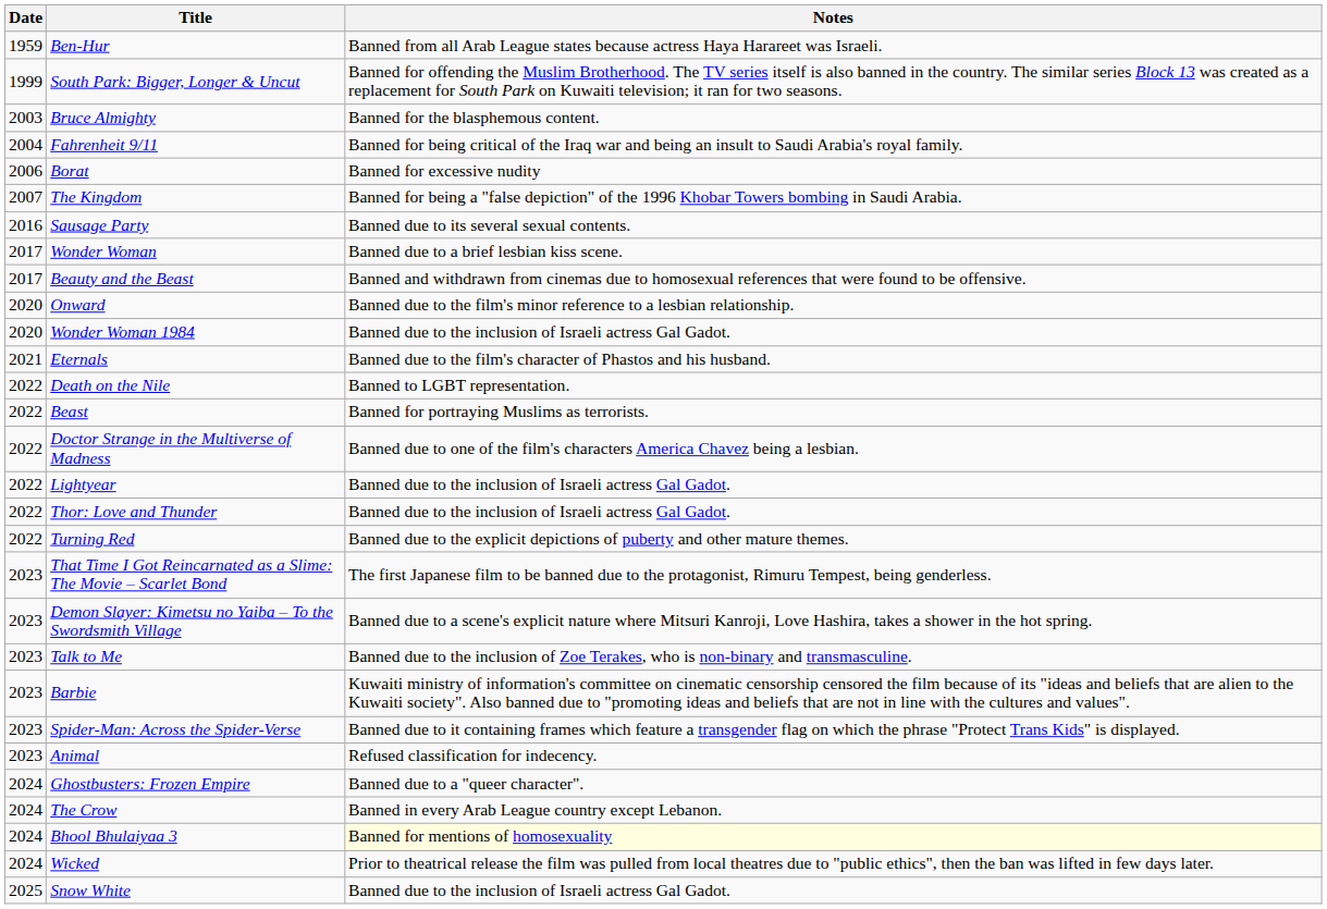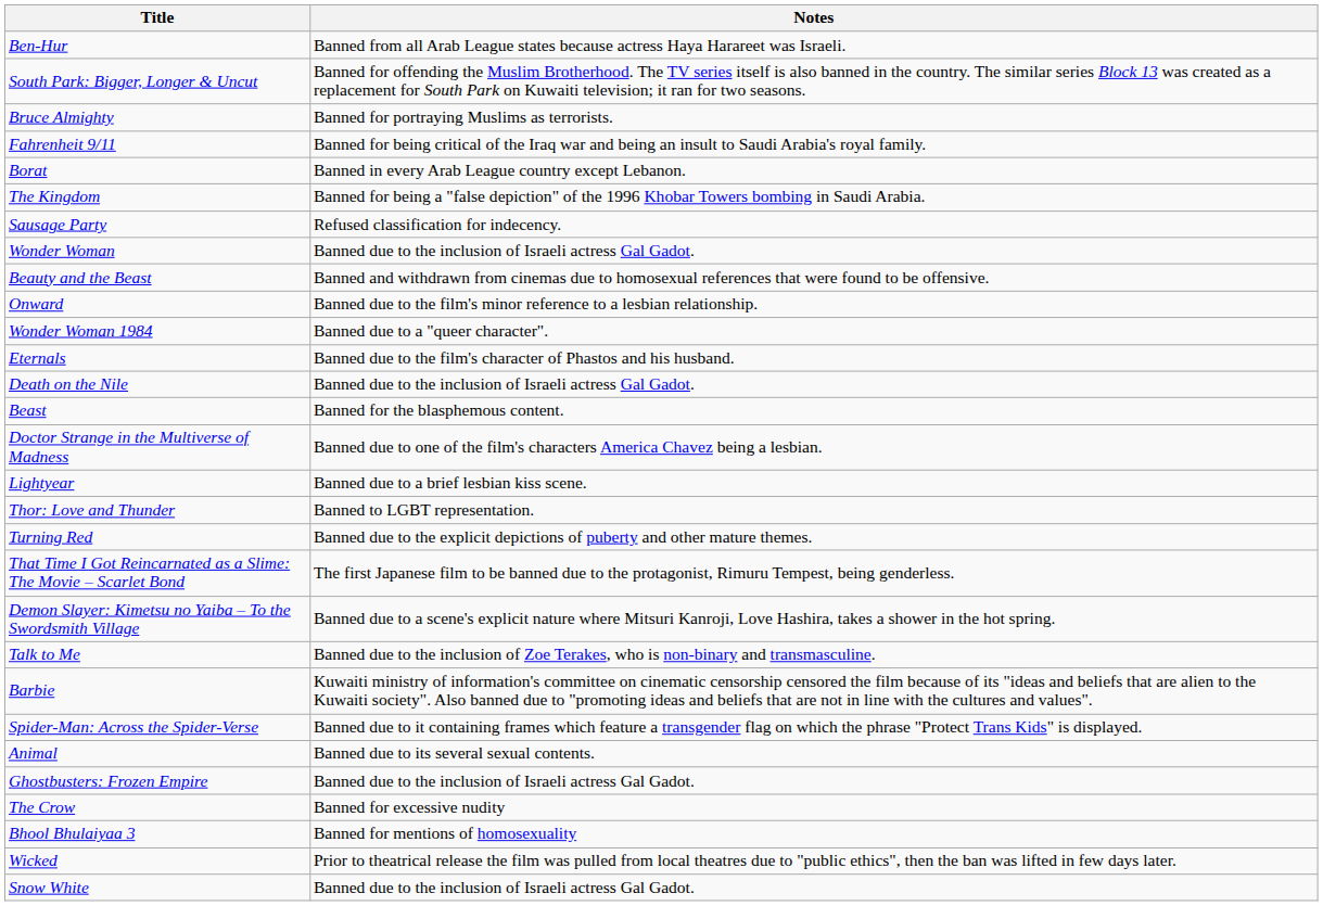- column: Date | 1959 | 1999 | 2003 | 2004 | 2006 | 2007 | 2016 | 2017 | 2017 | 2020 | 2020 | 2021 | 2022 | 2022 | 2022 | 2022 | 2022 | 2022 | 2023 | 2023 | 2023 | 2023 | 2023 | 2023 | 2024 | 2024 | 2024 | 2024 | 2025
Bruce Almighty | Notes: Banned for the blasphemous content. -> Banned for portraying Muslims as terrorists.
Borat | Notes: Banned for excessive nudity -> Banned in every Arab League country except Lebanon.
Sausage Party | Notes: Banned due to its several sexual contents. -> Refused classification for indecency.
Wonder Woman | Notes: Banned due to a brief lesbian kiss scene. -> Banned due to the inclusion of Israeli actress Gal Gadot.
Wonder Woman 1984 | Notes: Banned due to the inclusion of Israeli actress Gal Gadot. -> Banned due to a "queer character".
Death on the Nile | Notes: Banned to LGBT representation. -> Banned due to the inclusion of Israeli actress Gal Gadot.
Beast | Notes: Banned for portraying Muslims as terrorists. -> Banned for the blasphemous content.
Lightyear | Notes: Banned due to the inclusion of Israeli actress Gal Gadot. -> Banned due to a brief lesbian kiss scene.
Thor: Love and Thunder | Notes: Banned due to the inclusion of Israeli actress Gal Gadot. -> Banned to LGBT representation.
Animal | Notes: Refused classification for indecency. -> Banned due to its several sexual contents.
Ghostbusters: Frozen Empire | Notes: Banned due to a "queer character". -> Banned due to the inclusion of Israeli actress Gal Gadot.
The Crow | Notes: Banned in every Arab League country except Lebanon. -> Banned for excessive nudity
Bhool Bhulaiyaa 3 | Notes: lightyellow background -> no background
